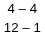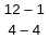rows swapped: 4 – 4 <-> 12 – 1
